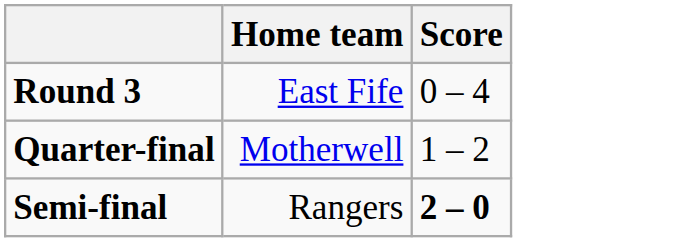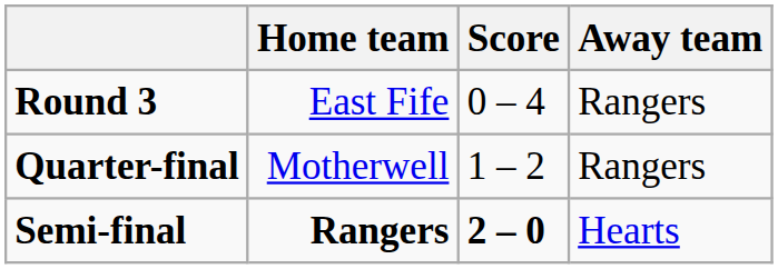+ column: Away team | Rangers | Rangers | Hearts
Semi-final | Home team: normal -> bold
